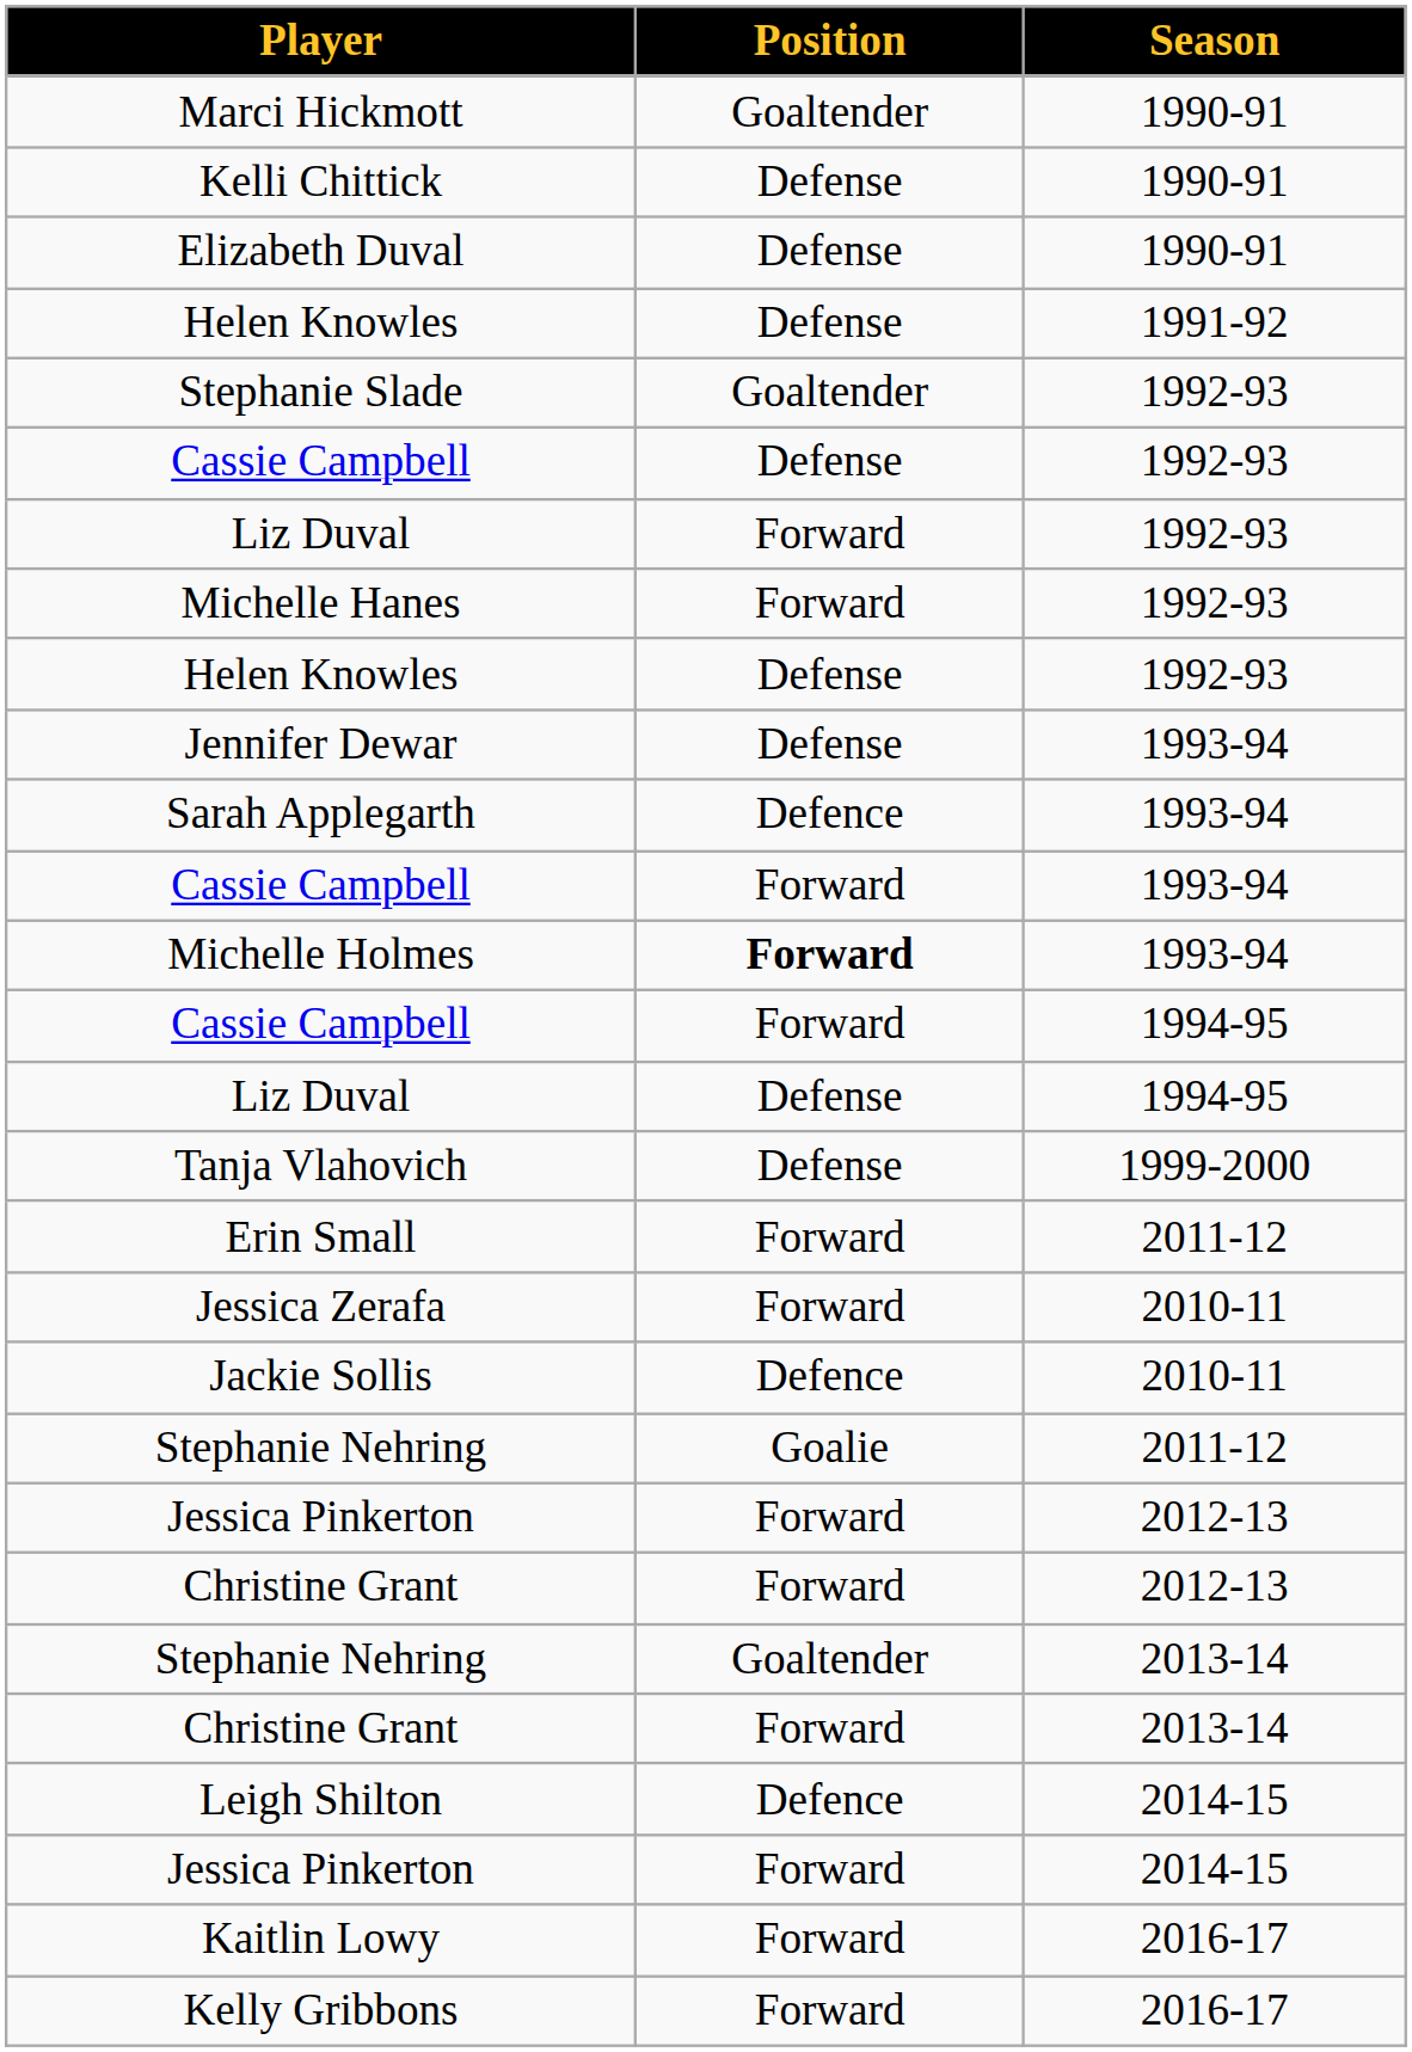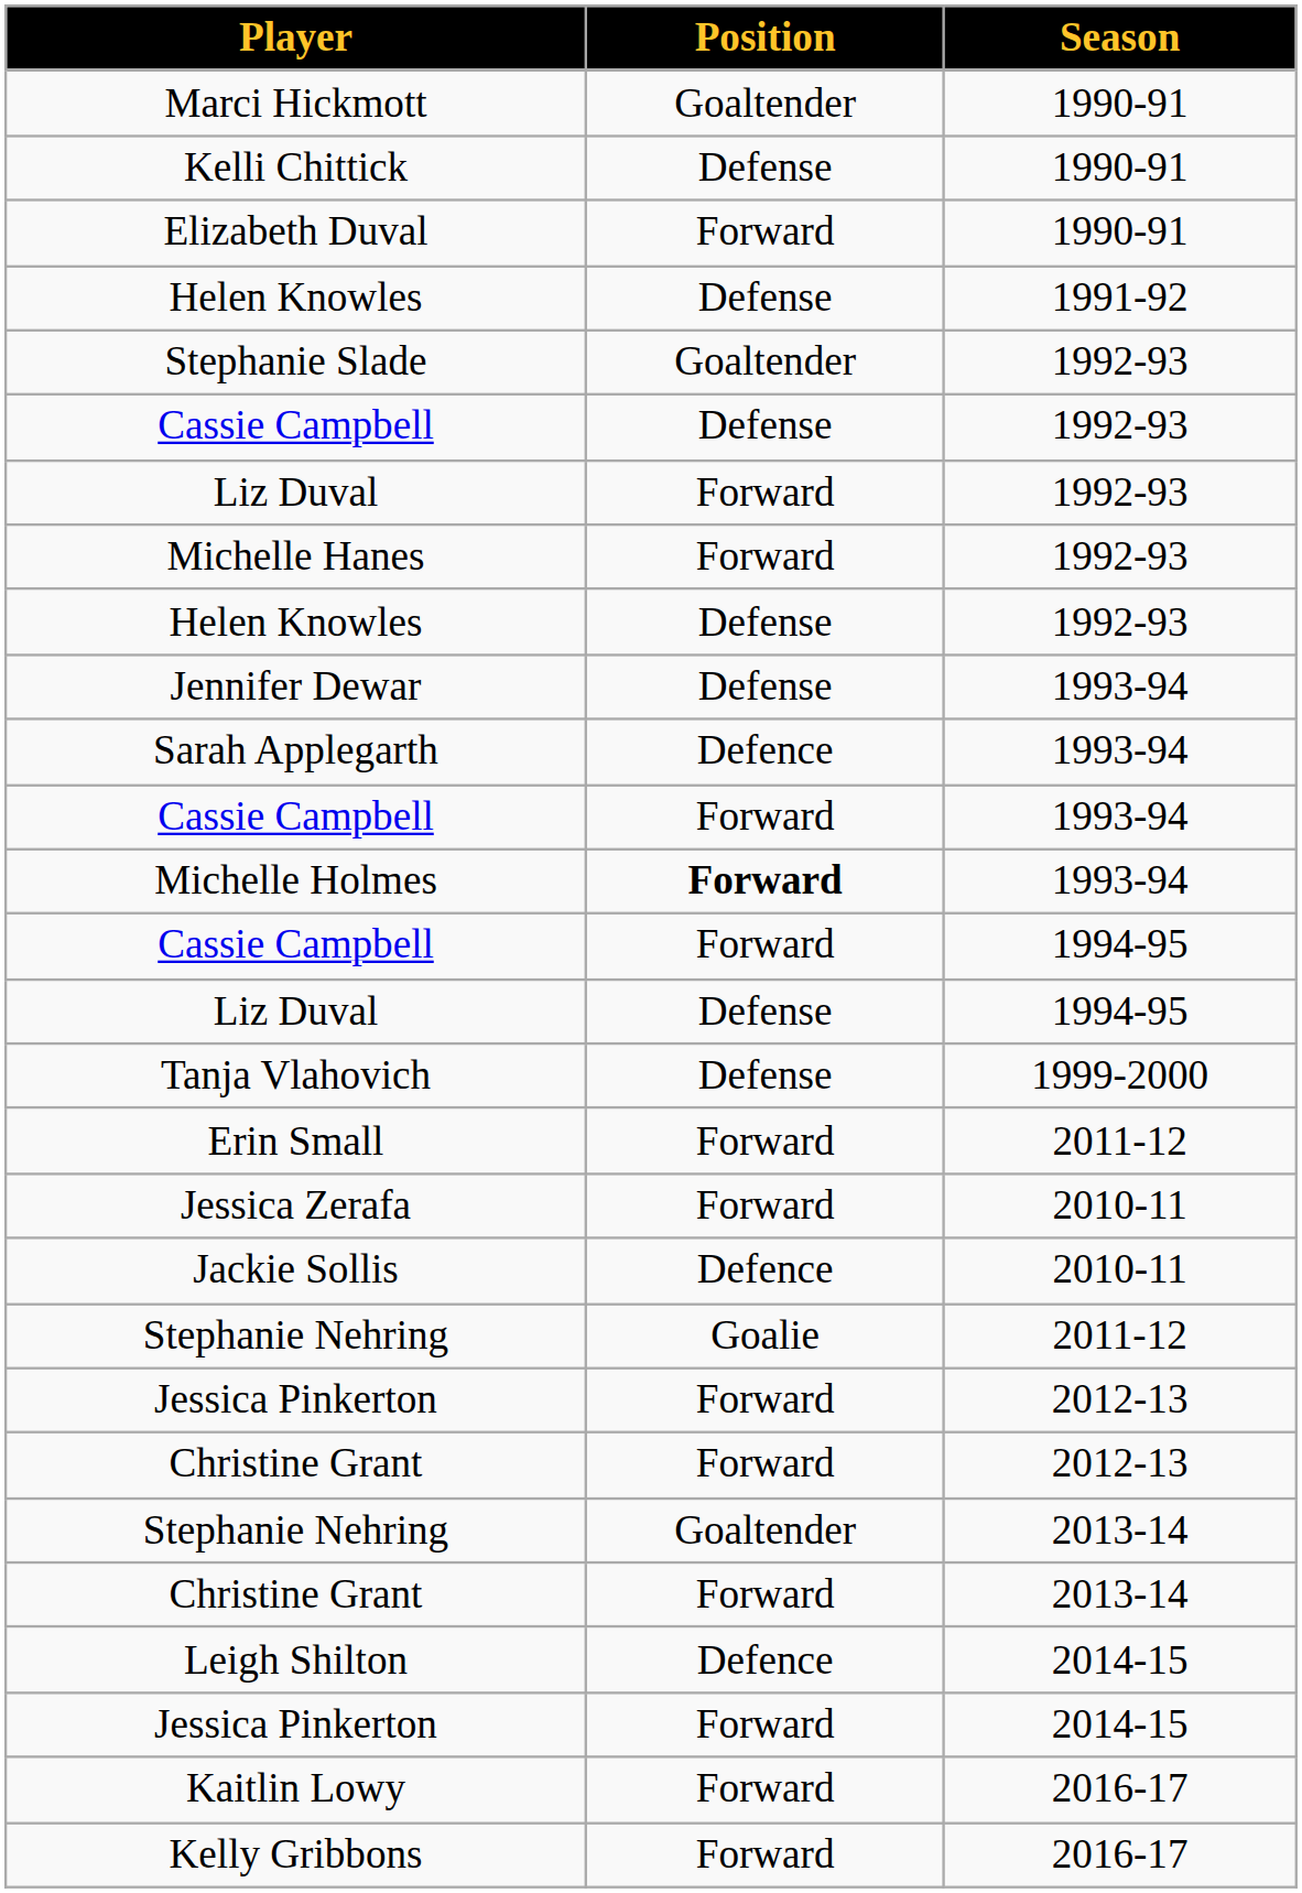Elizabeth Duval | Position: Defense -> Forward
